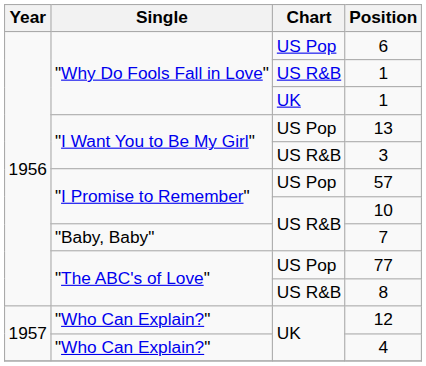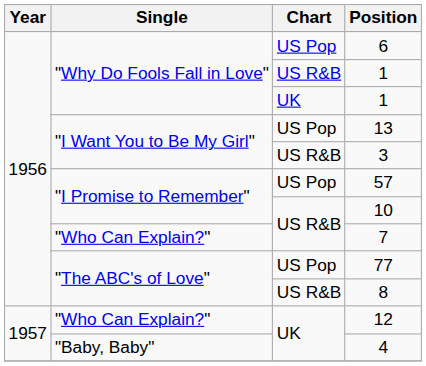7 | Single: "Baby, Baby" -> "Who Can Explain?"
4 | Single: "Who Can Explain?" -> "Baby, Baby"
